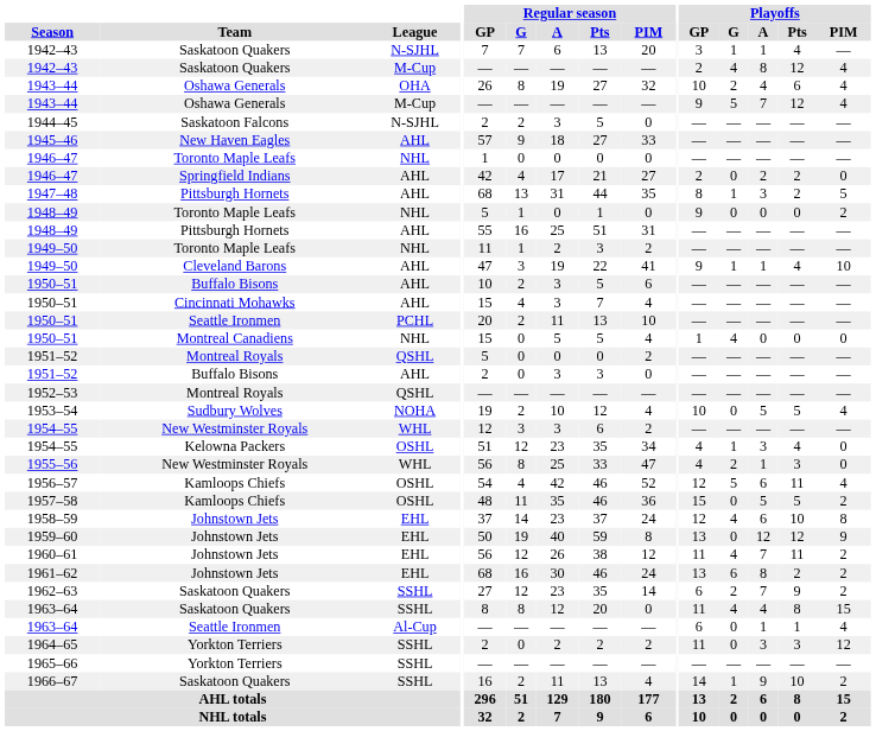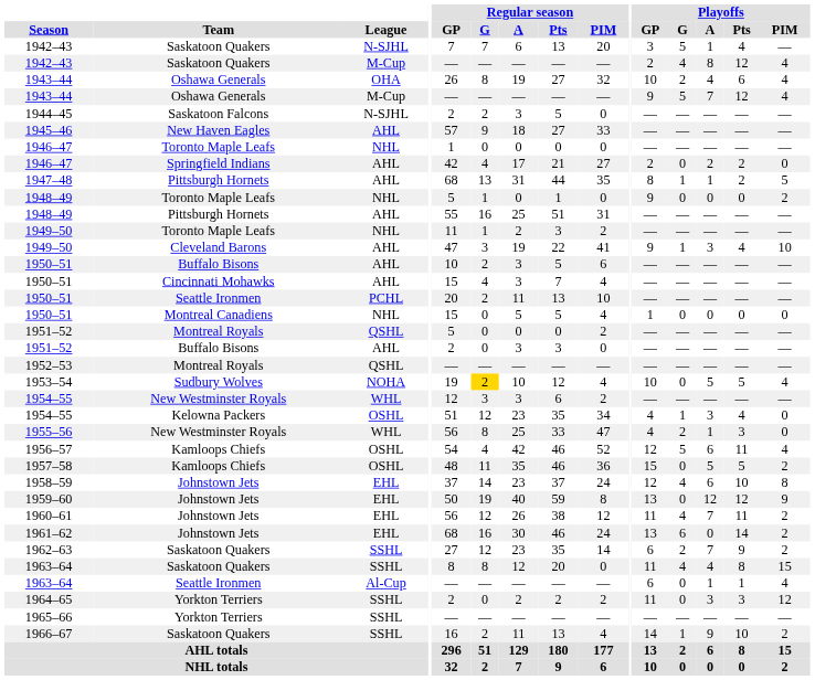1942–43 / N-SJHL | Playoffs / G: 1 -> 5
1947–48 | Playoffs / A: 3 -> 1
1949–50 / AHL | Playoffs / A: 1 -> 3
1950–51 / NHL | Playoffs / G: 4 -> 0
1953–54 | Regular season / G: no background -> gold background
1961–62 | Playoffs / A: 8 -> 0
1961–62 | Playoffs / Pts: 2 -> 14
